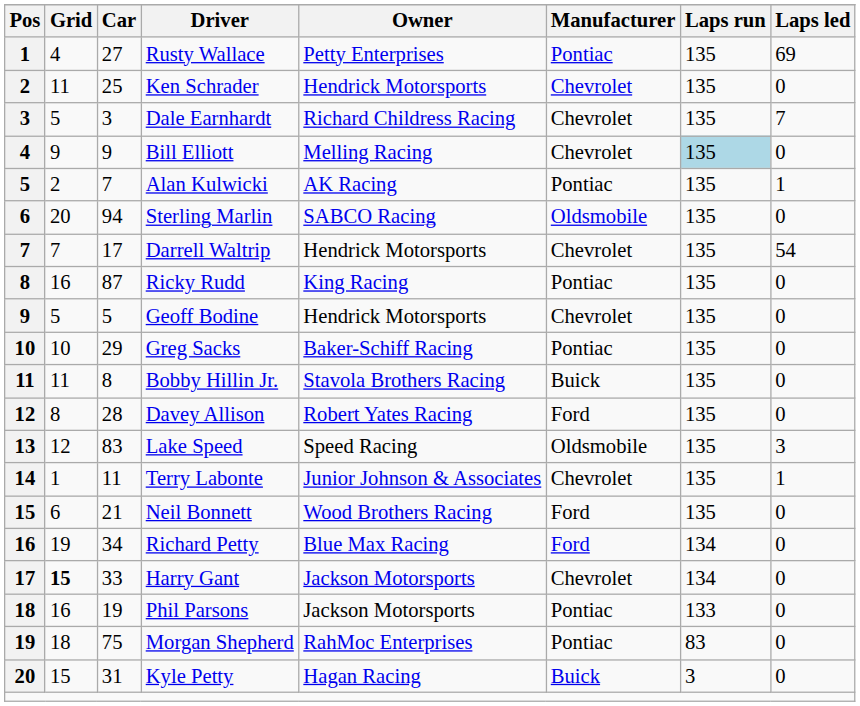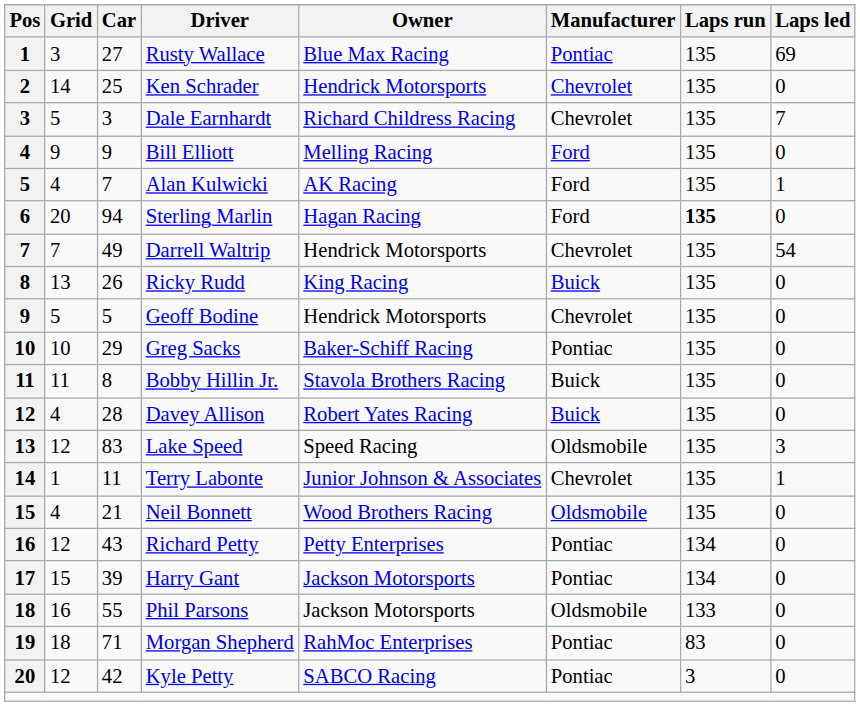Rusty Wallace | Grid: 4 -> 3
Rusty Wallace | Owner: Petty Enterprises -> Blue Max Racing
Ken Schrader | Grid: 11 -> 14
Bill Elliott | Manufacturer: Chevrolet -> Ford
Bill Elliott | Laps run: lightblue background -> no background
Alan Kulwicki | Grid: 2 -> 4
Alan Kulwicki | Manufacturer: Pontiac -> Ford
Sterling Marlin | Owner: SABCO Racing -> Hagan Racing
Sterling Marlin | Manufacturer: Oldsmobile -> Ford
Sterling Marlin | Laps run: normal -> bold
Darrell Waltrip | Car: 17 -> 49
Ricky Rudd | Grid: 16 -> 13
Ricky Rudd | Car: 87 -> 26
Ricky Rudd | Manufacturer: Pontiac -> Buick
Davey Allison | Grid: 8 -> 4
Davey Allison | Manufacturer: Ford -> Buick
Neil Bonnett | Grid: 6 -> 4
Neil Bonnett | Manufacturer: Ford -> Oldsmobile
Richard Petty | Grid: 19 -> 12
Richard Petty | Car: 34 -> 43
Richard Petty | Owner: Blue Max Racing -> Petty Enterprises
Richard Petty | Manufacturer: Ford -> Pontiac
Harry Gant | Grid: bold -> normal
Harry Gant | Car: 33 -> 39
Harry Gant | Manufacturer: Chevrolet -> Pontiac
Phil Parsons | Car: 19 -> 55
Phil Parsons | Manufacturer: Pontiac -> Oldsmobile
Morgan Shepherd | Car: 75 -> 71
Kyle Petty | Grid: 15 -> 12
Kyle Petty | Car: 31 -> 42
Kyle Petty | Owner: Hagan Racing -> SABCO Racing
Kyle Petty | Manufacturer: Buick -> Pontiac
